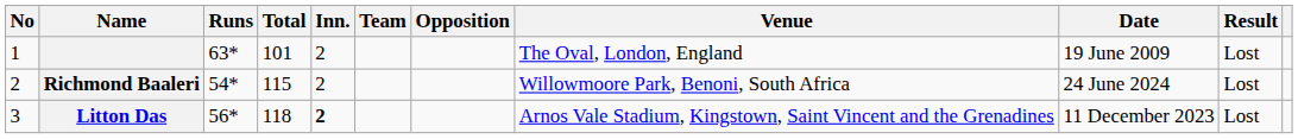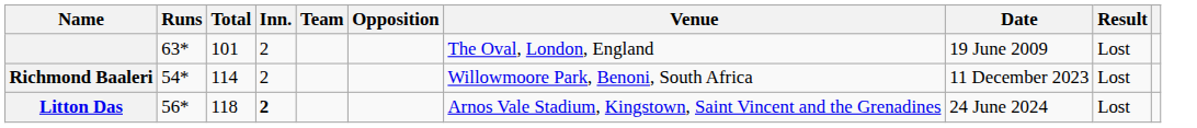- column: No | 1 | 2 | 3
Richmond Baaleri | Total: 115 -> 114
Richmond Baaleri | Date: 24 June 2024 -> 11 December 2023
Litton Das | Date: 11 December 2023 -> 24 June 2024
